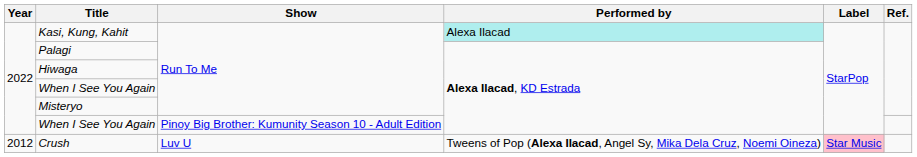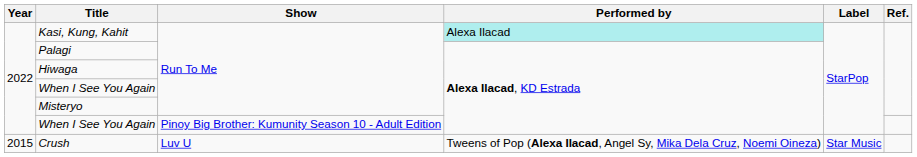Crush | Year: 2012 -> 2015
Crush | Label: pink background -> no background
